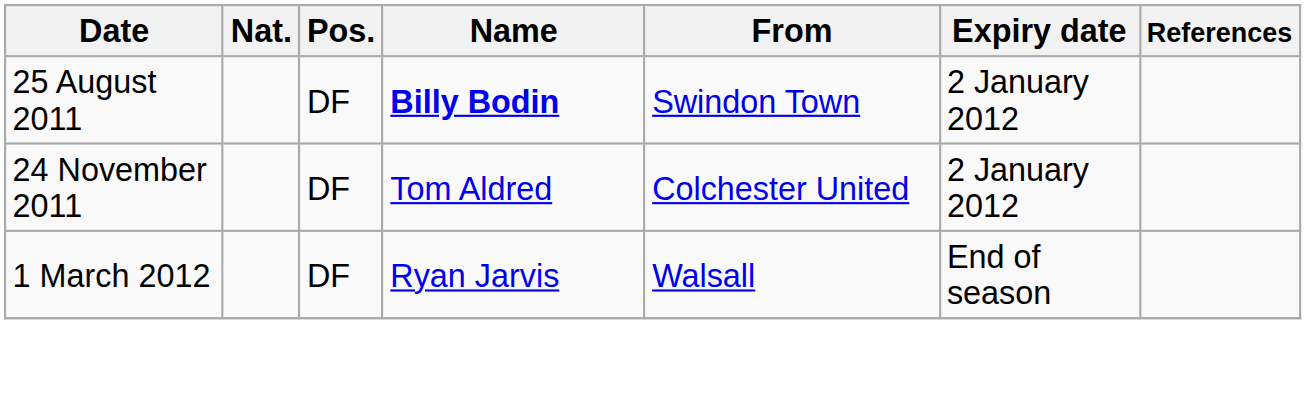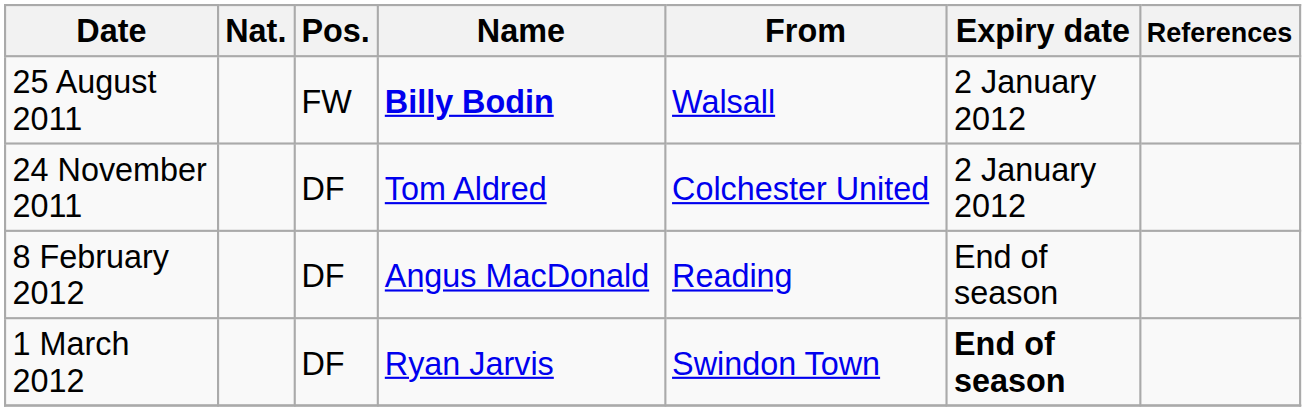25 August 2011 | Pos.: DF -> FW
25 August 2011 | From: Swindon Town -> Walsall
+ row: 8 February 2012 | DF | Angus MacDonald | Reading | End of season
1 March 2012 | From: Walsall -> Swindon Town
1 March 2012 | Expiry date: normal -> bold
